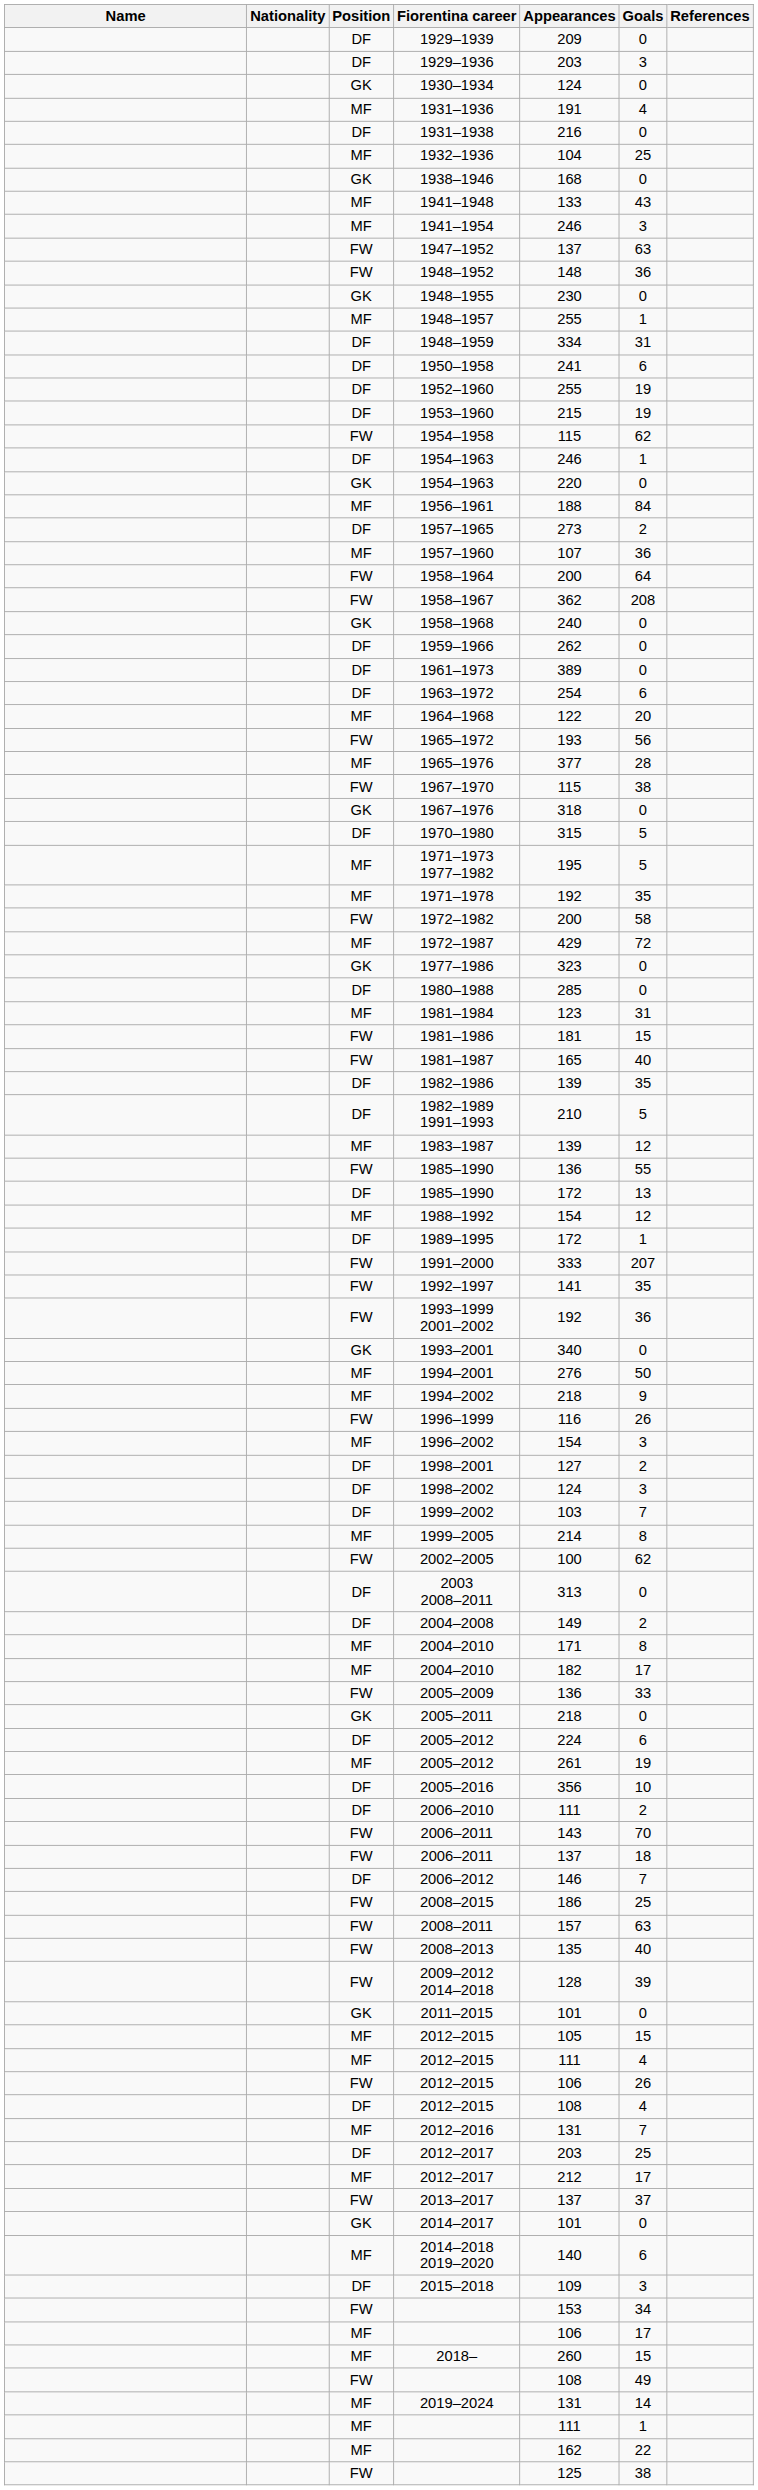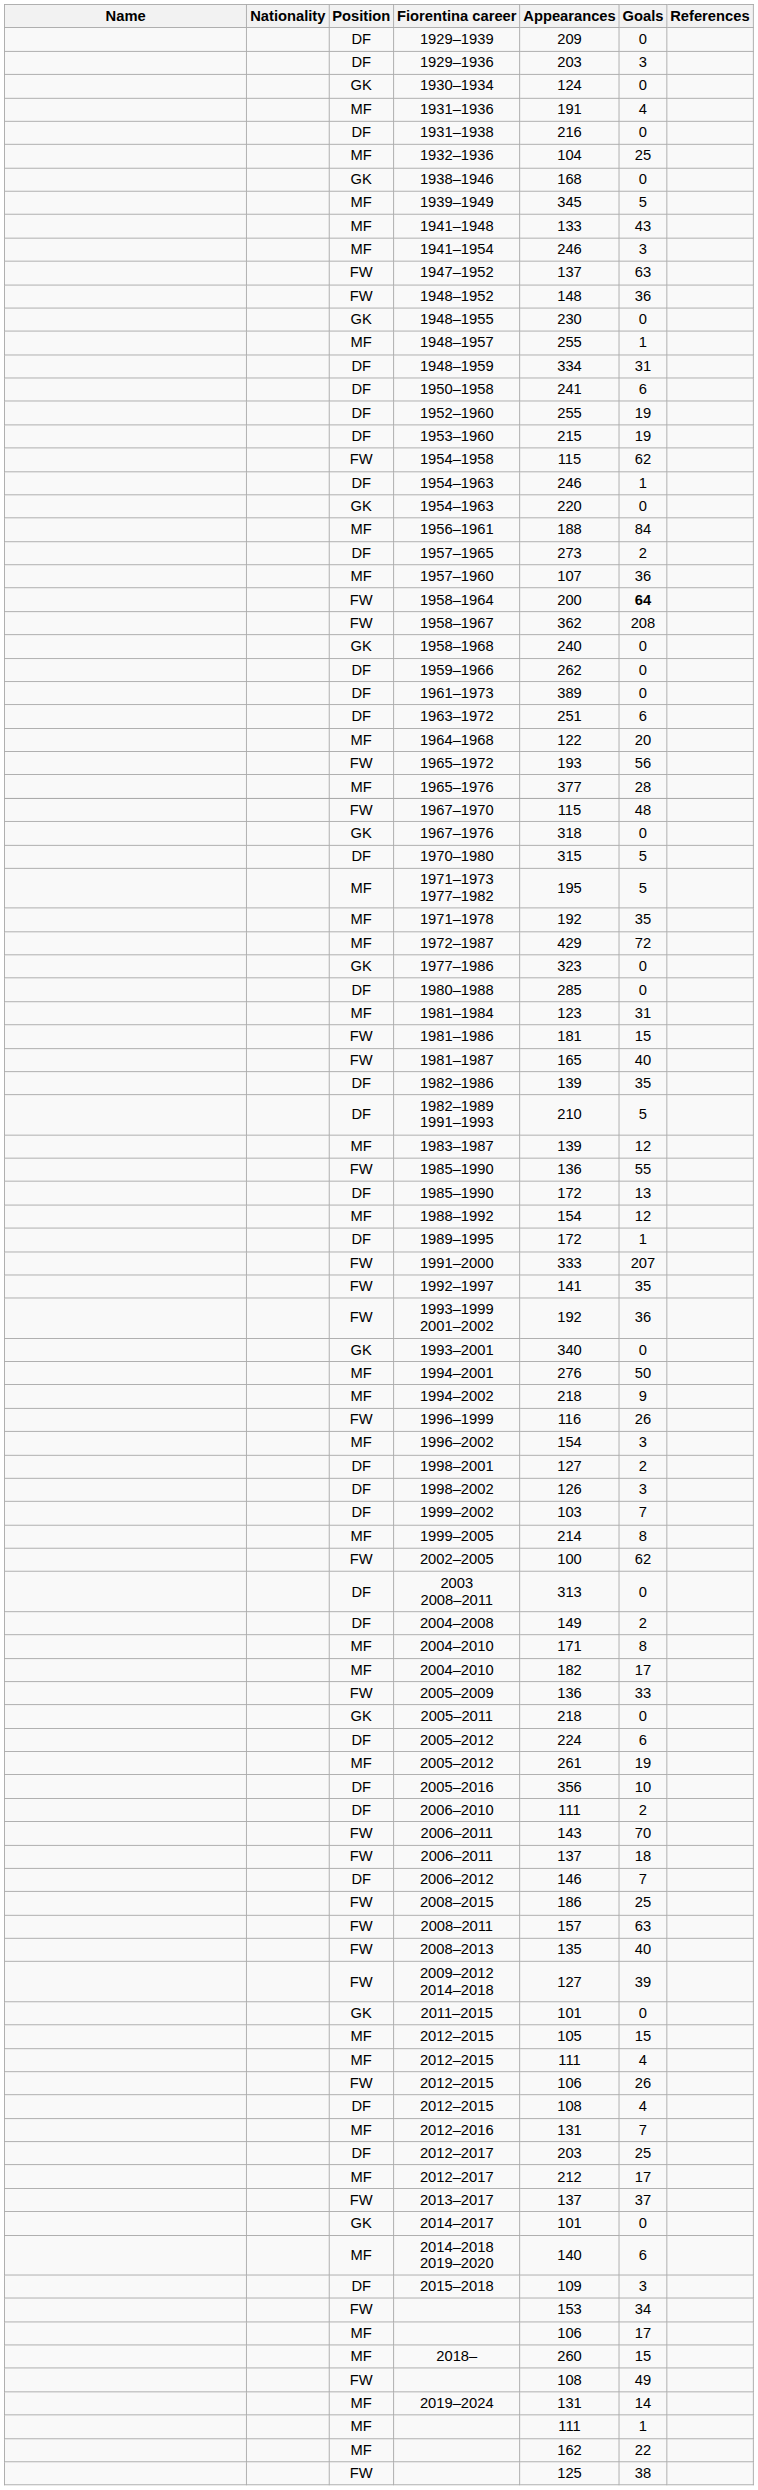+ row: MF | 1939–1949 | 345 | 5
1958–1964 | Goals: normal -> bold
1963–1972 | Appearances: 254 -> 251
1967–1970 | Goals: 38 -> 48
- row: FW | 1972–1982 | 200 | 58
1998–2002 | Appearances: 124 -> 126
2009–2012 2014–2018 | Appearances: 128 -> 127
